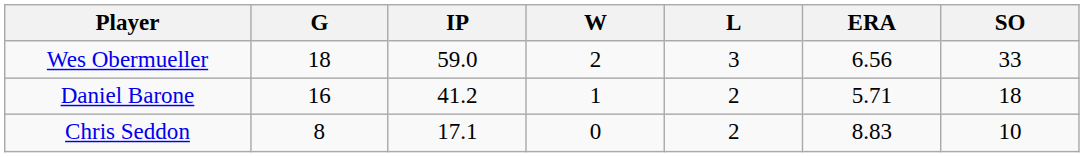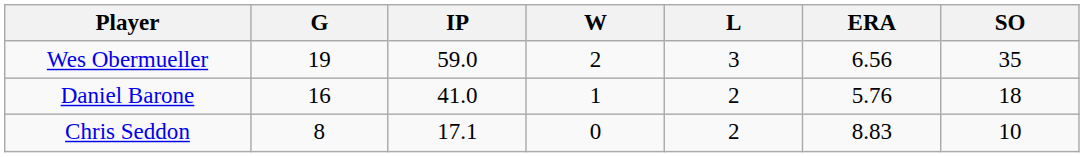Wes Obermueller | G: 18 -> 19
Wes Obermueller | SO: 33 -> 35
Daniel Barone | IP: 41.2 -> 41.0
Daniel Barone | ERA: 5.71 -> 5.76
